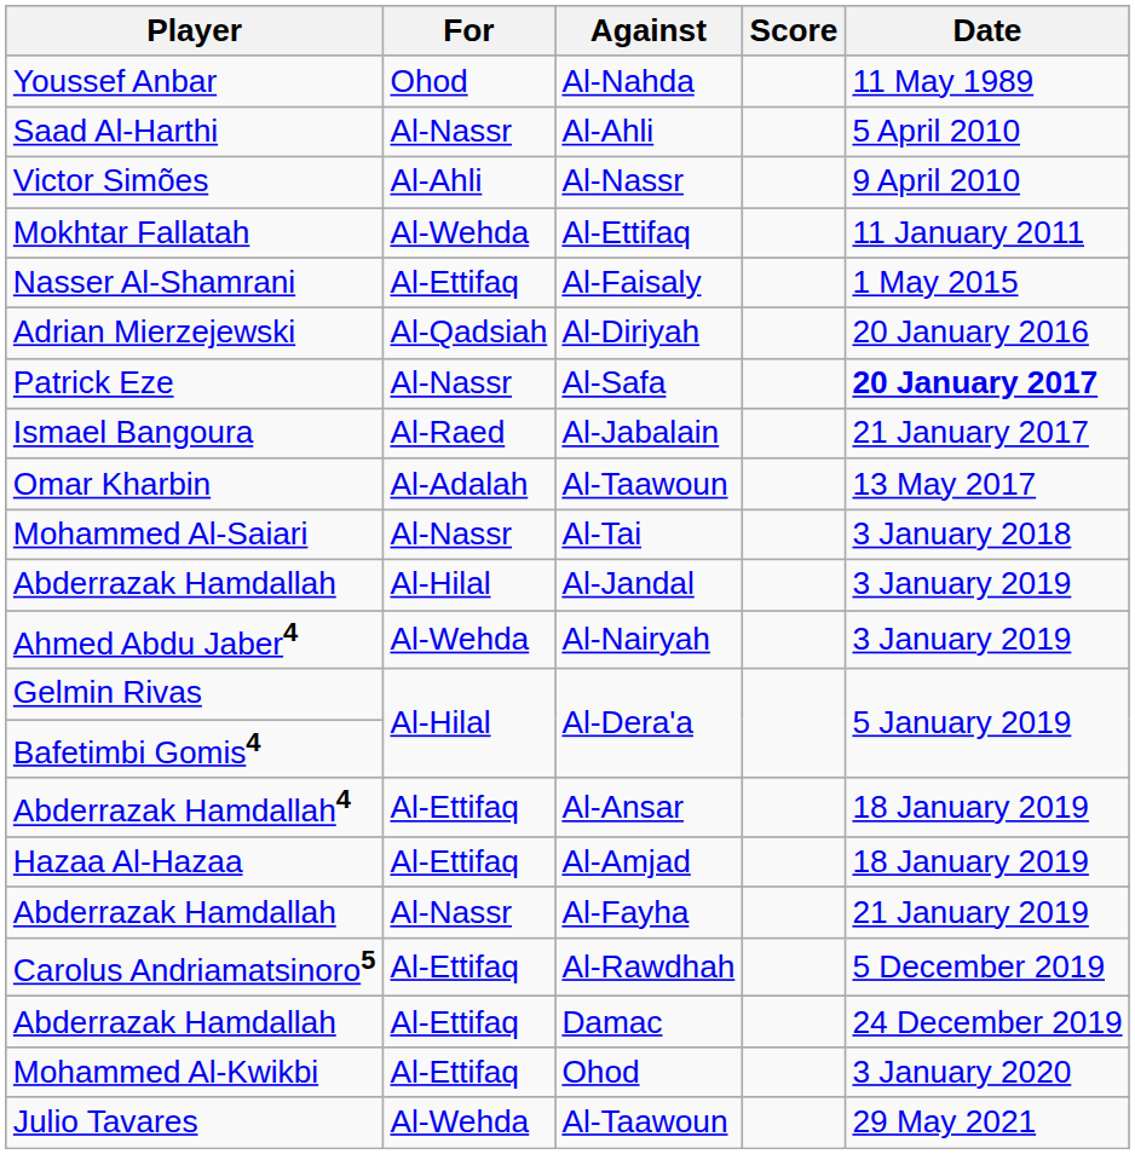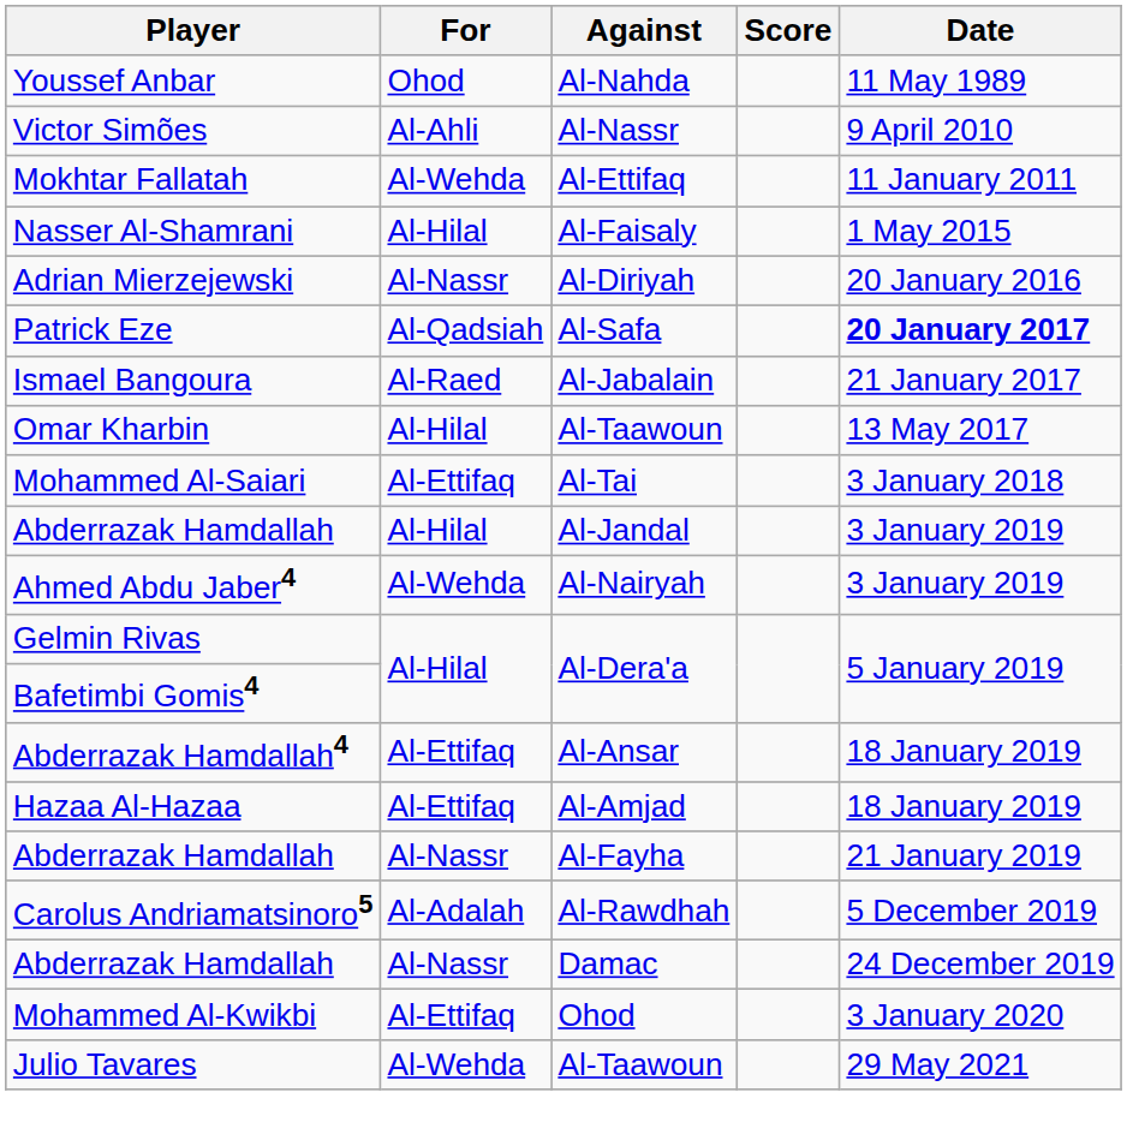- row: Saad Al-Harthi | Al-Nassr | Al-Ahli | 5 April 2010
Nasser Al-Shamrani | For: Al-Ettifaq -> Al-Hilal
Adrian Mierzejewski | For: Al-Qadsiah -> Al-Nassr
Patrick Eze | For: Al-Nassr -> Al-Qadsiah
Omar Kharbin | For: Al-Adalah -> Al-Hilal
Mohammed Al-Saiari | For: Al-Nassr -> Al-Ettifaq
Carolus Andriamatsinoro5 | For: Al-Ettifaq -> Al-Adalah
Abderrazak Hamdallah / Damac | For: Al-Ettifaq -> Al-Nassr
